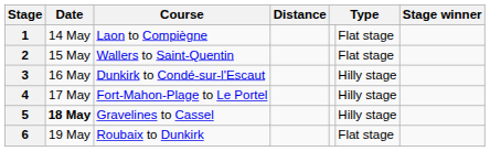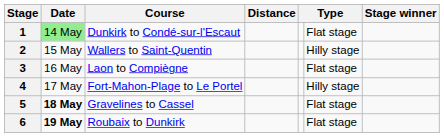1 | Date: no background -> lightgreen background
1 | Course: Laon to Compiègne -> Dunkirk to Condé-sur-l'Escaut
2 | column 6: Flat stage -> Hilly stage
3 | Course: Dunkirk to Condé-sur-l'Escaut -> Laon to Compiègne
3 | column 6: Hilly stage -> Flat stage
5 | column 6: Hilly stage -> Flat stage
6 | Date: normal -> bold
